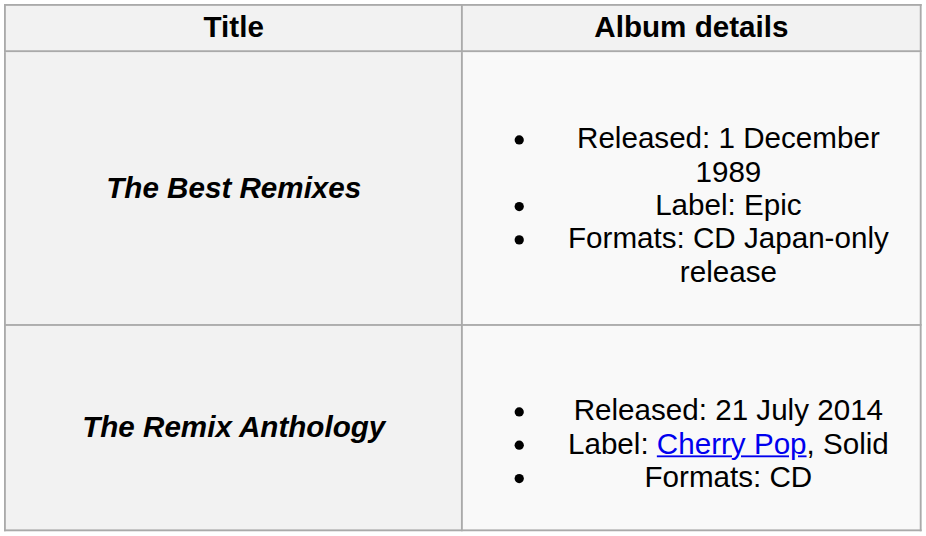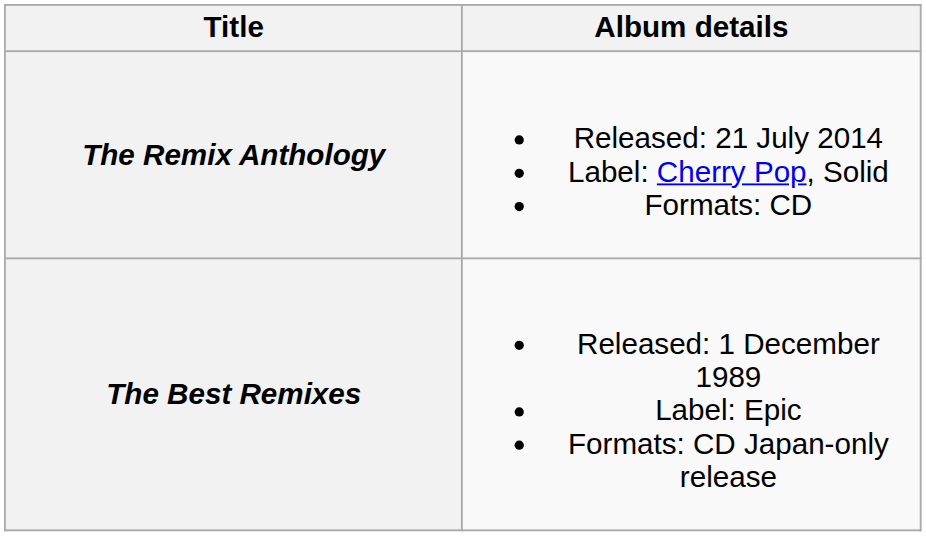rows swapped: The Best Remixes <-> The Remix Anthology
